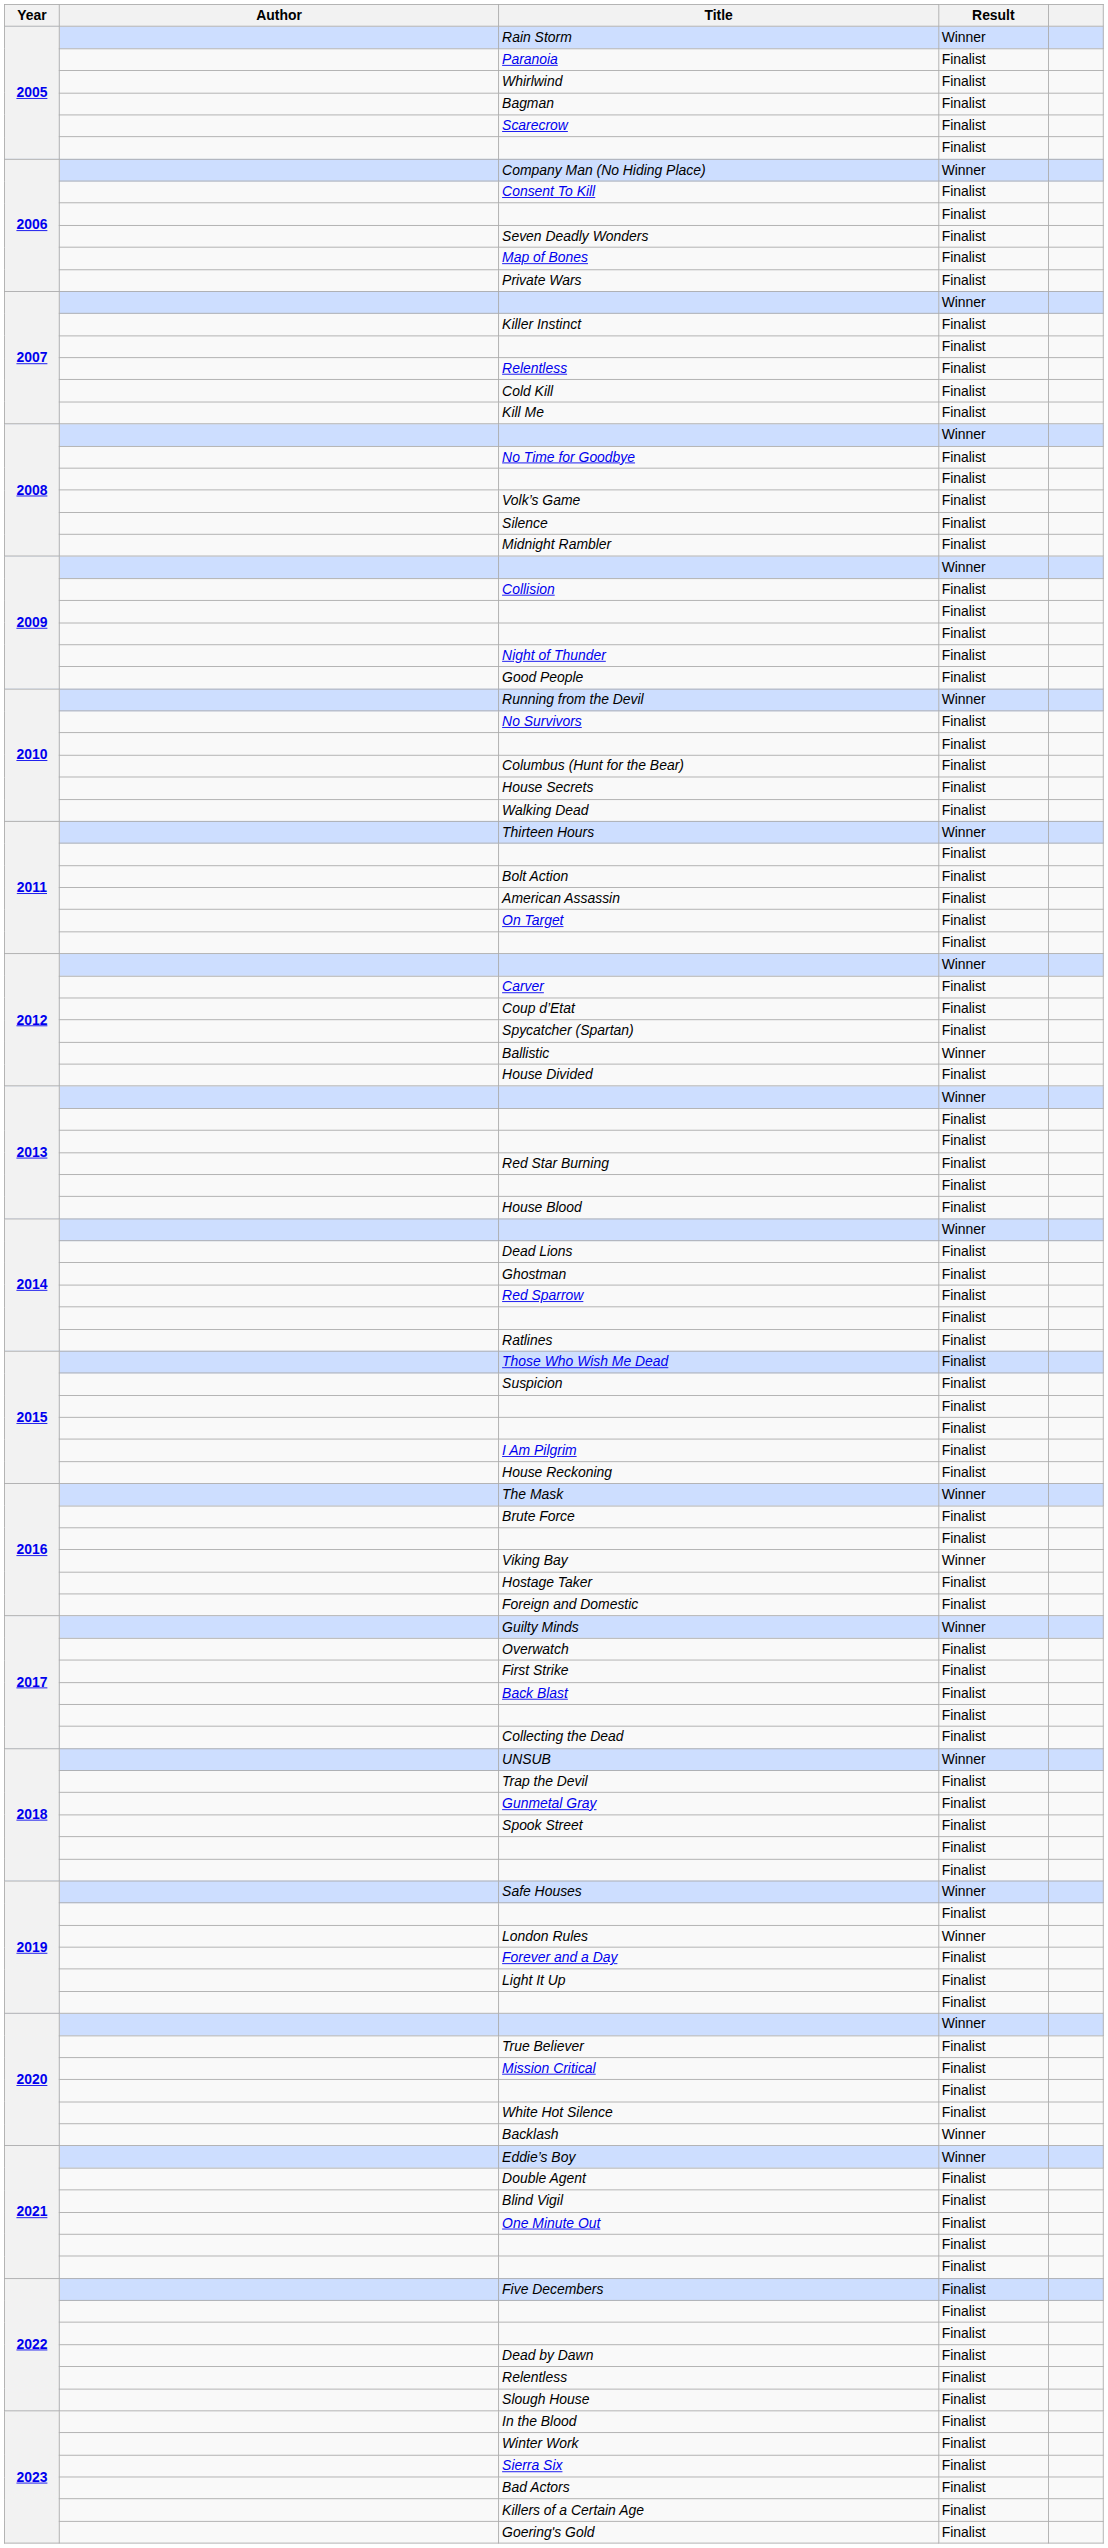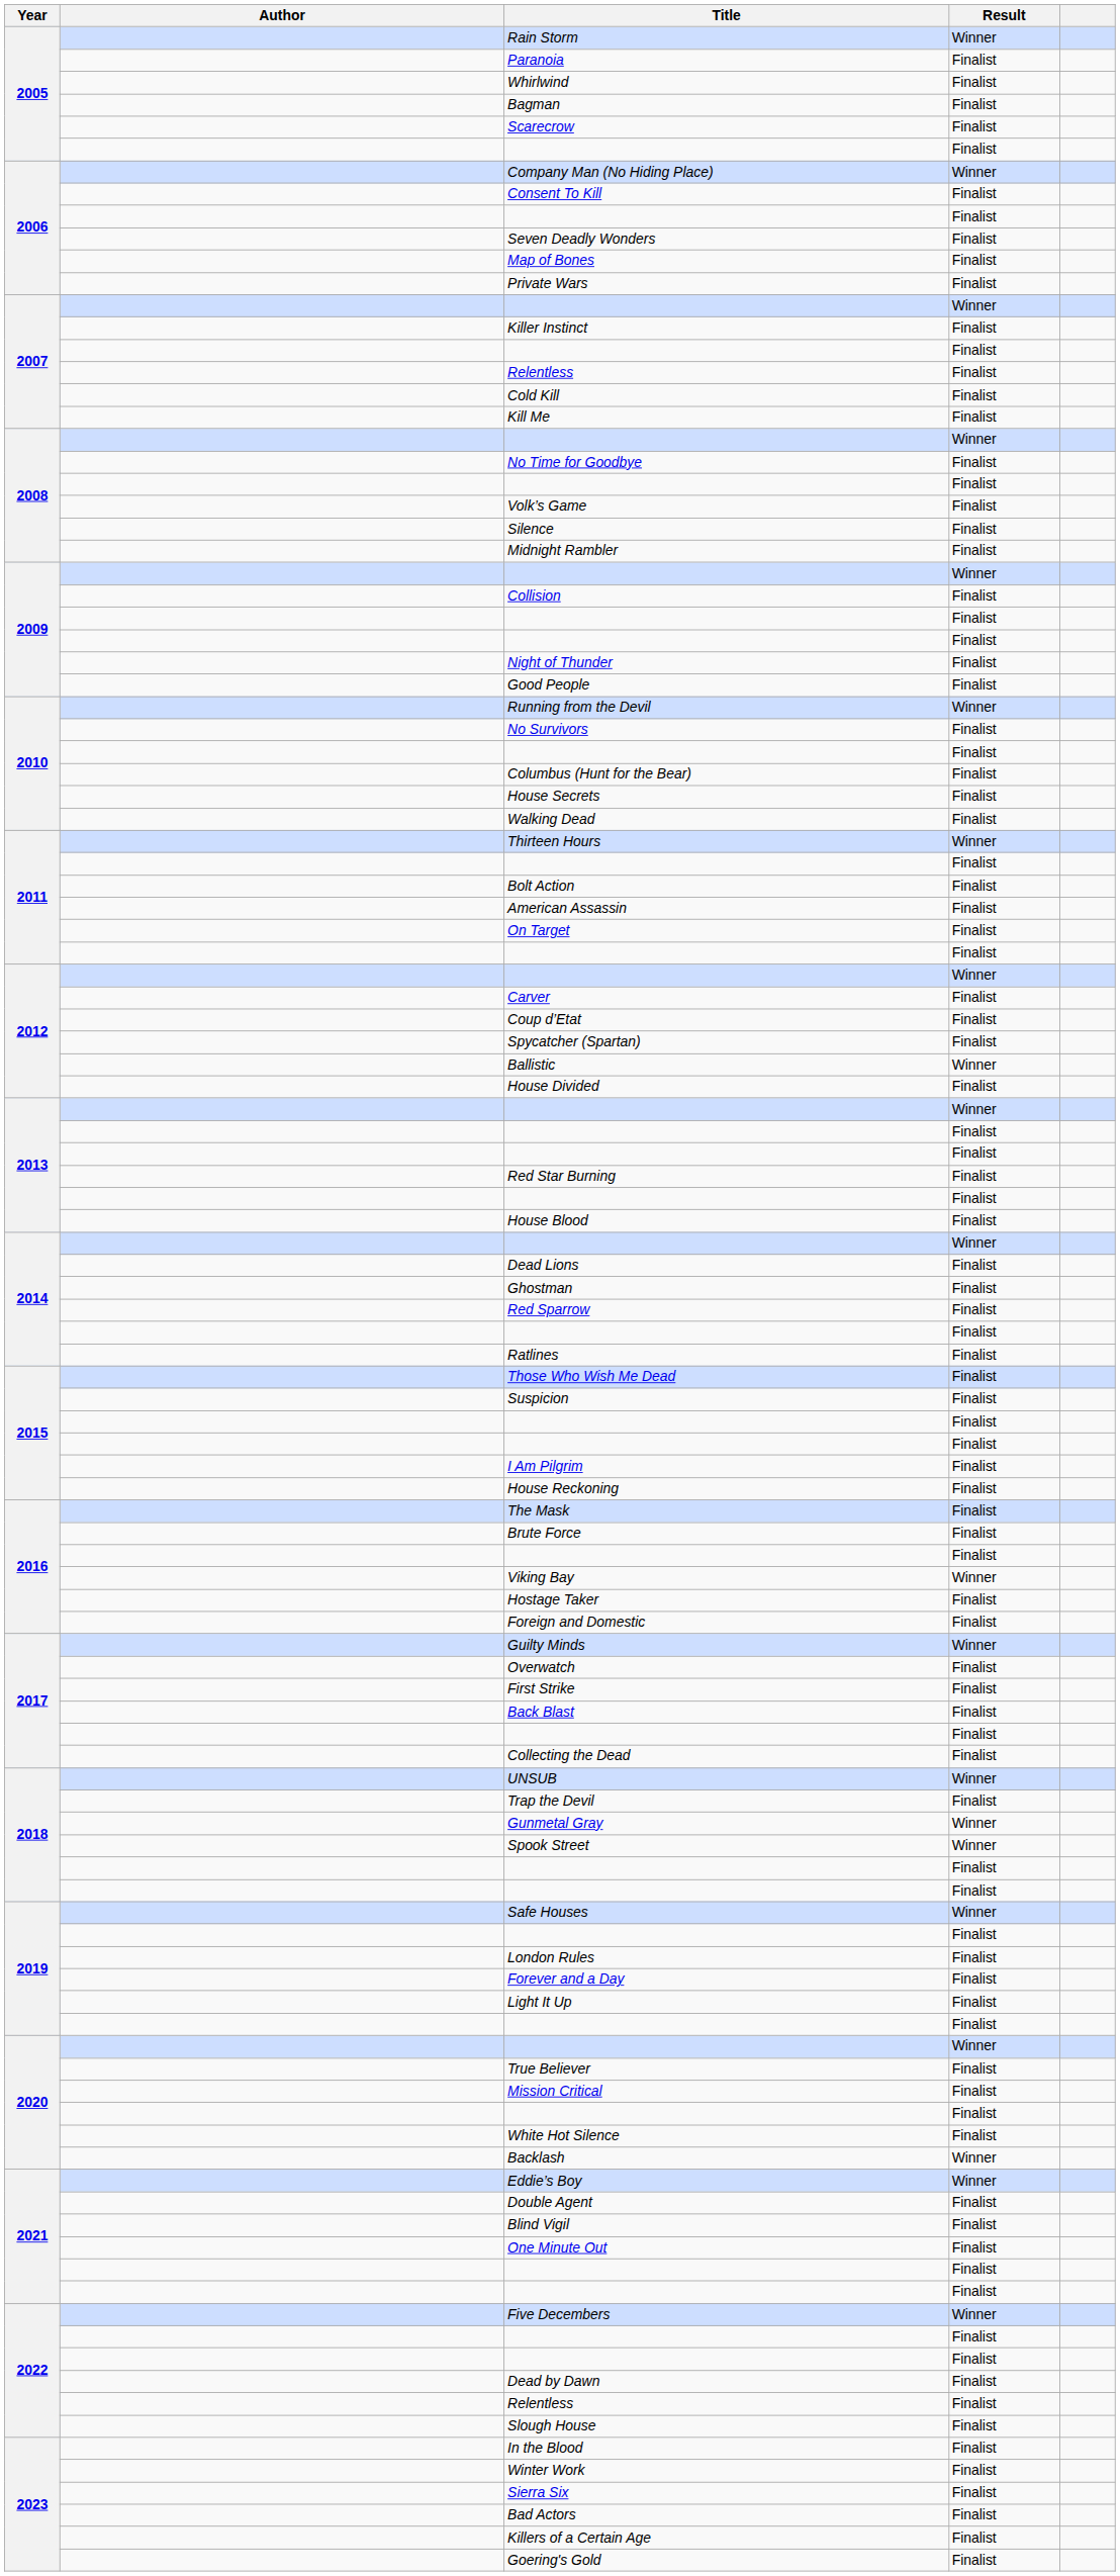The Mask | Result: Winner -> Finalist
Gunmetal Gray | Result: Finalist -> Winner
Spook Street | Result: Finalist -> Winner
London Rules | Result: Winner -> Finalist
Five Decembers | Result: Finalist -> Winner
